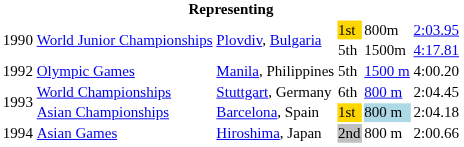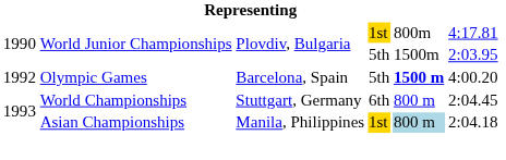World Junior Championships / 1st | column 6: 2:03.95 -> 4:17.81
World Junior Championships / 5th | column 6: 4:17.81 -> 2:03.95
Olympic Games | column 3: Manila, Philippines -> Barcelona, Spain
Olympic Games | column 5: normal -> bold
Asian Championships | column 3: Barcelona, Spain -> Manila, Philippines
- row: 1994 | Asian Games | Hiroshima, Japan | 2nd | 800 m | 2:00.66
